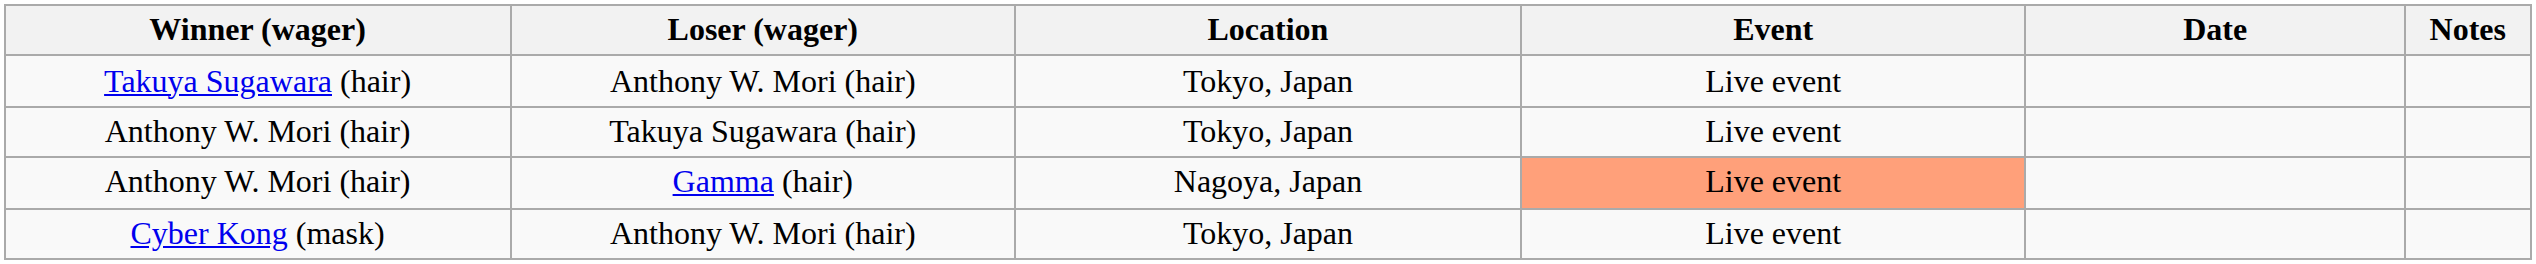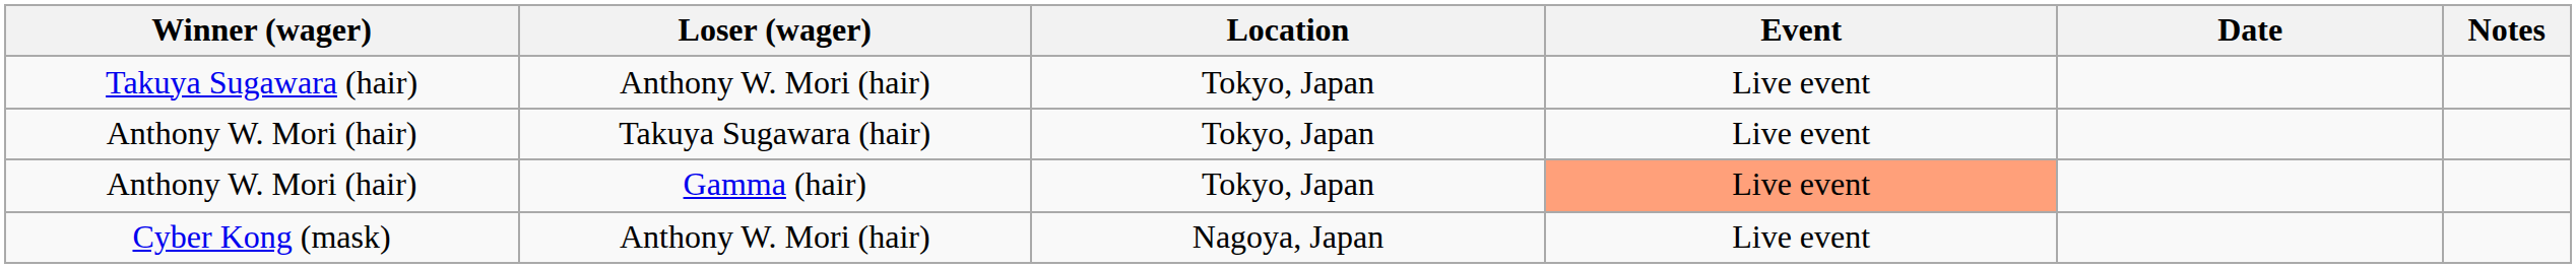Anthony W. Mori (hair) / Gamma (hair) | Location: Nagoya, Japan -> Tokyo, Japan
Cyber Kong (mask) | Location: Tokyo, Japan -> Nagoya, Japan
